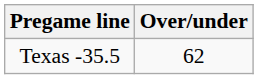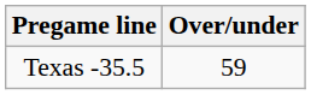Texas -35.5 | Over/under: 62 -> 59
